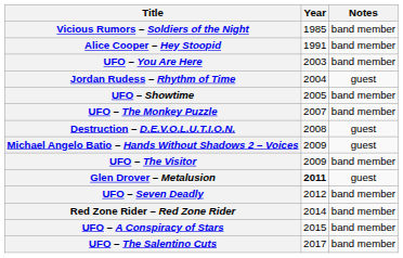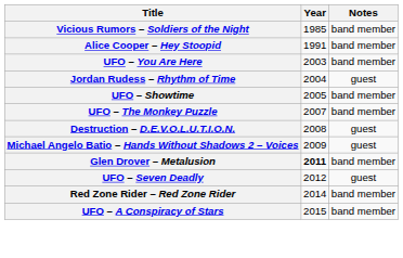- row: UFO – The Visitor | 2009 | band member
Glen Drover – Metalusion | Notes: guest -> band member
UFO – Seven Deadly | Notes: band member -> guest
- row: UFO – The Salentino Cuts | 2017 | band member
